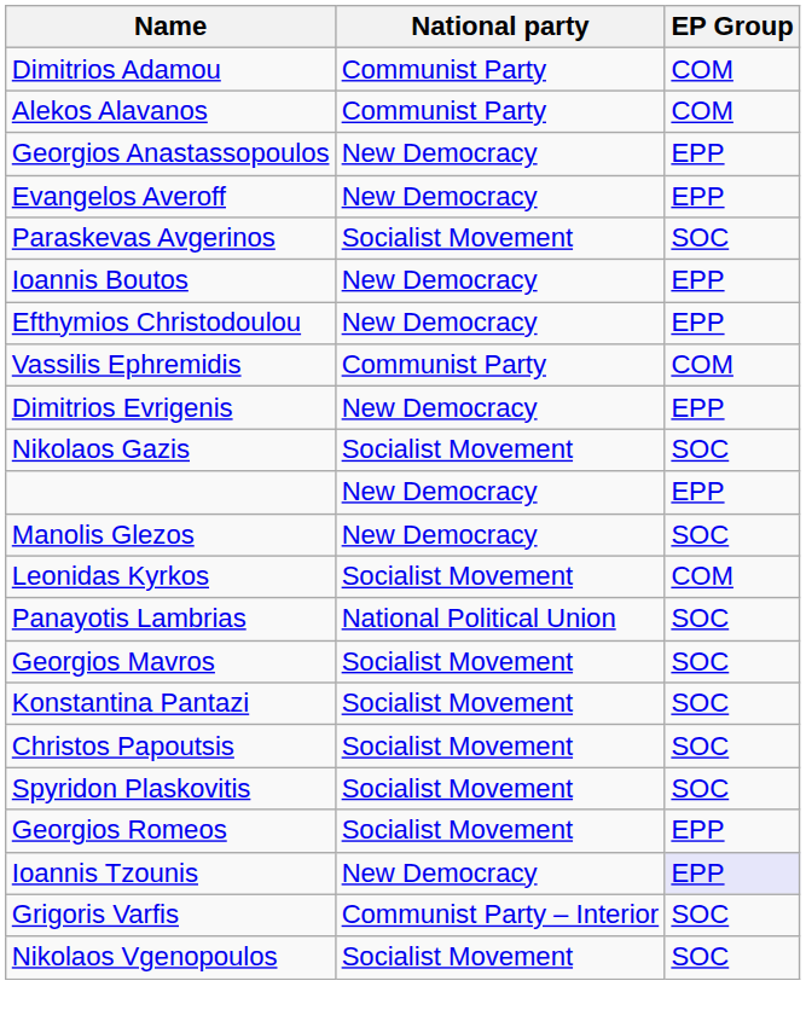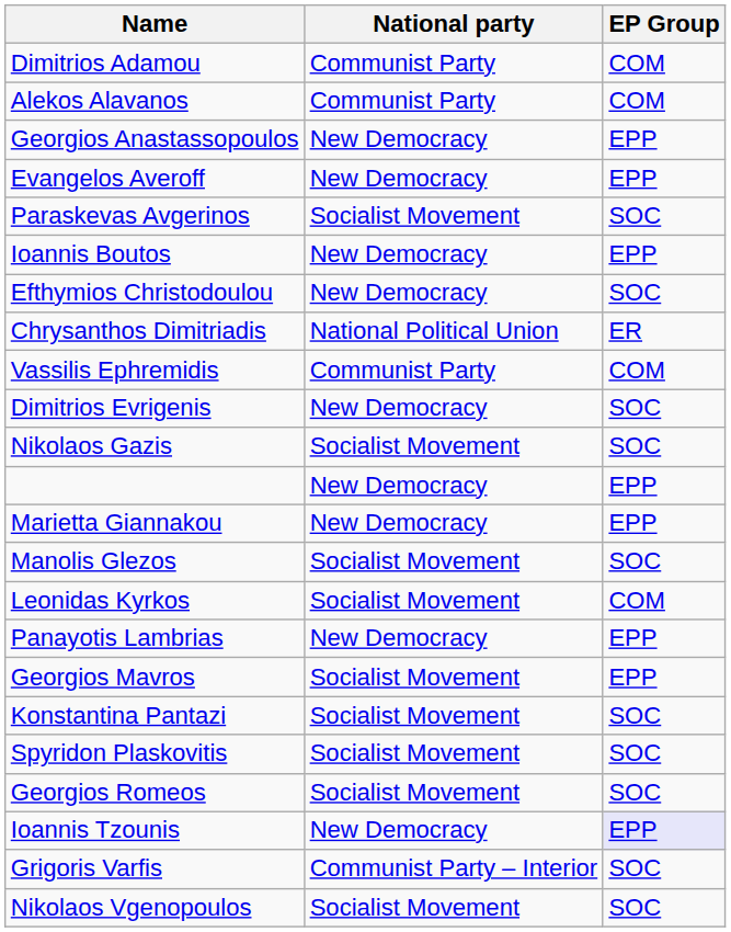Efthymios Christodoulou | EP Group: EPP -> SOC
+ row: Chrysanthos Dimitriadis | National Political Union | ER
Dimitrios Evrigenis | EP Group: EPP -> SOC
+ row: Marietta Giannakou | New Democracy | EPP
Manolis Glezos | National party: New Democracy -> Socialist Movement
Panayotis Lambrias | National party: National Political Union -> New Democracy
Panayotis Lambrias | EP Group: SOC -> EPP
Georgios Mavros | EP Group: SOC -> EPP
- row: Christos Papoutsis | Socialist Movement | SOC
Georgios Romeos | EP Group: EPP -> SOC
